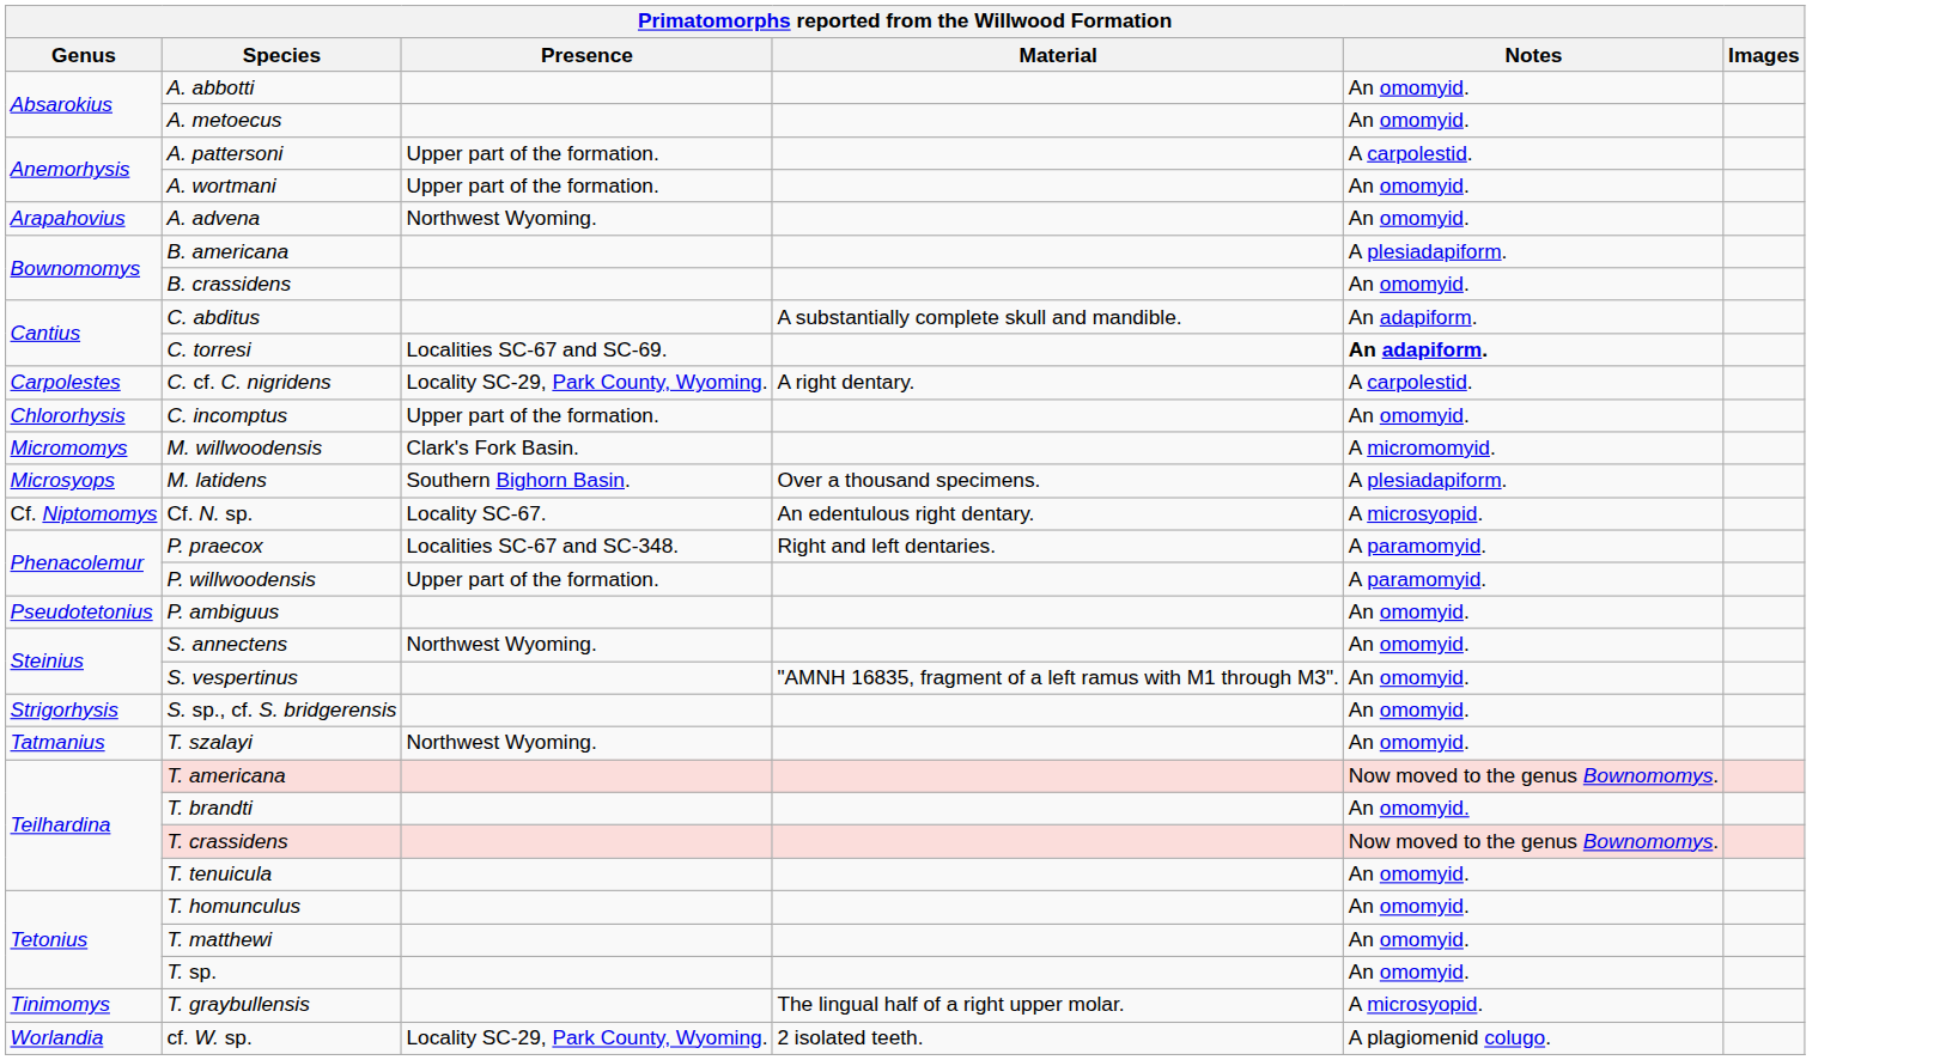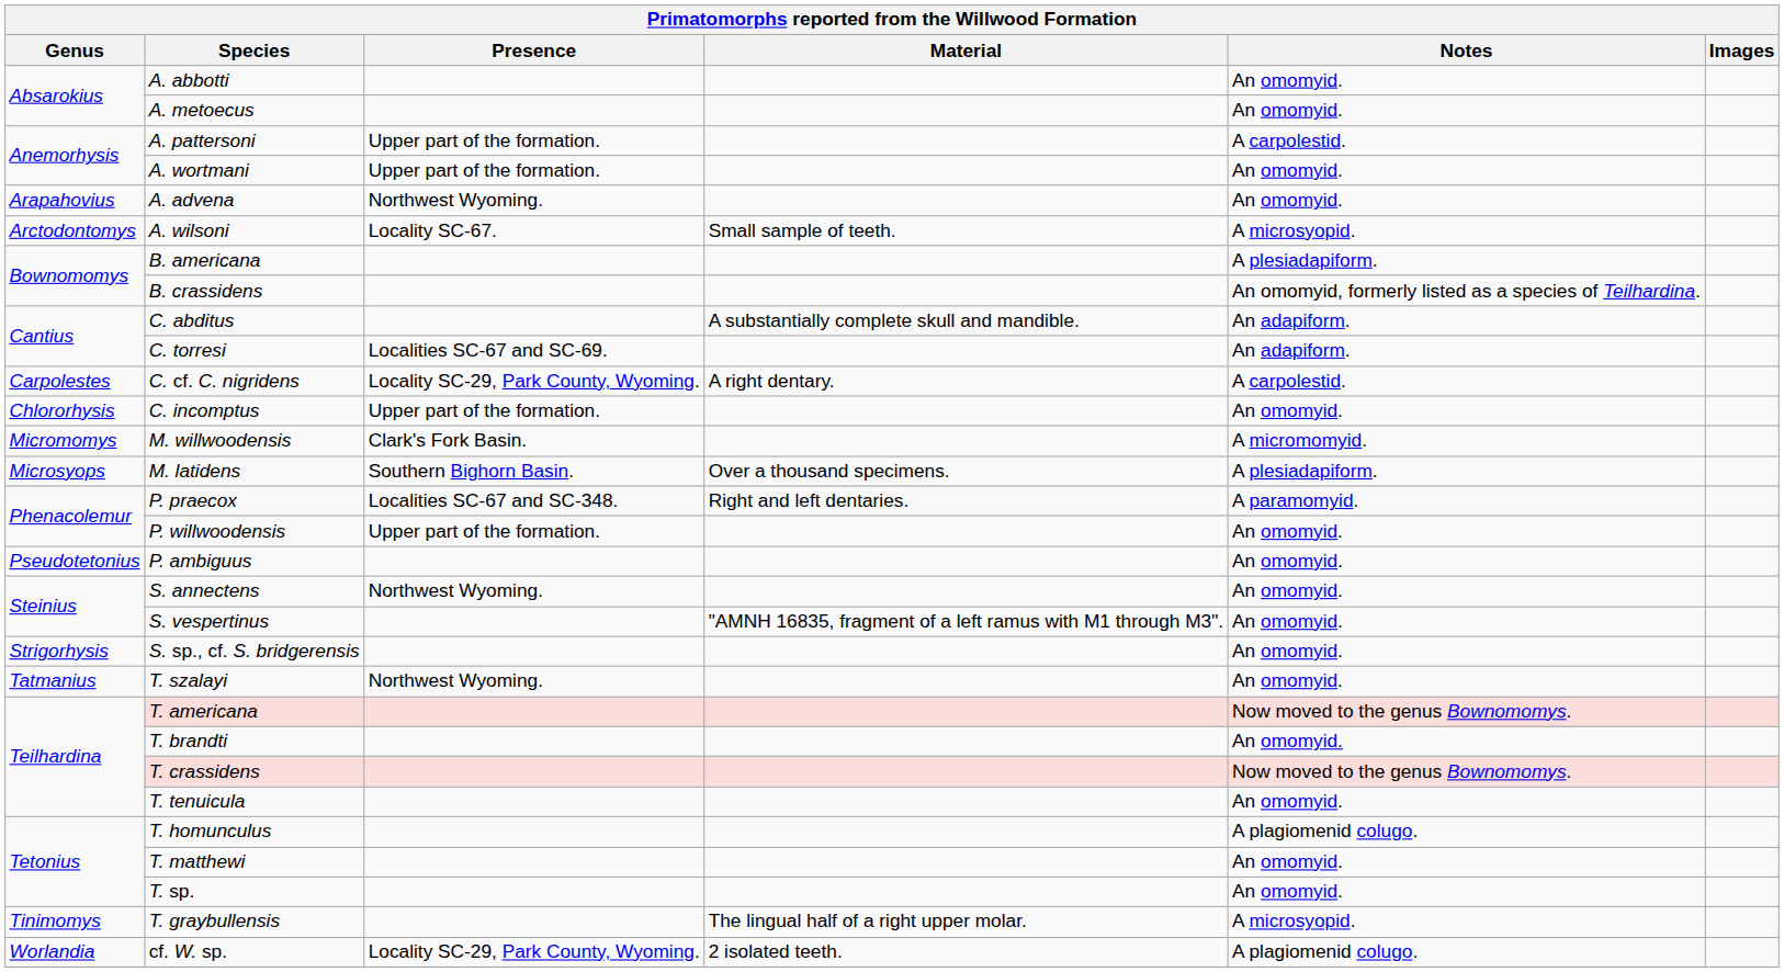+ row: Arctodontomys | A. wilsoni | Locality SC-67. | Small sample of teeth. | A microsyopid.
B. crassidens | Notes: An omomyid. -> An omomyid, formerly listed as a species of Teilhardina.
C. torresi | Notes: bold -> normal
- row: Cf. Niptomomys | Cf. N. sp. | Locality SC-67. | An edentulous right dentary. | A microsyopid.
P. willwoodensis | Notes: A paramomyid. -> An omomyid.
T. homunculus | Notes: An omomyid. -> A plagiomenid colugo.
